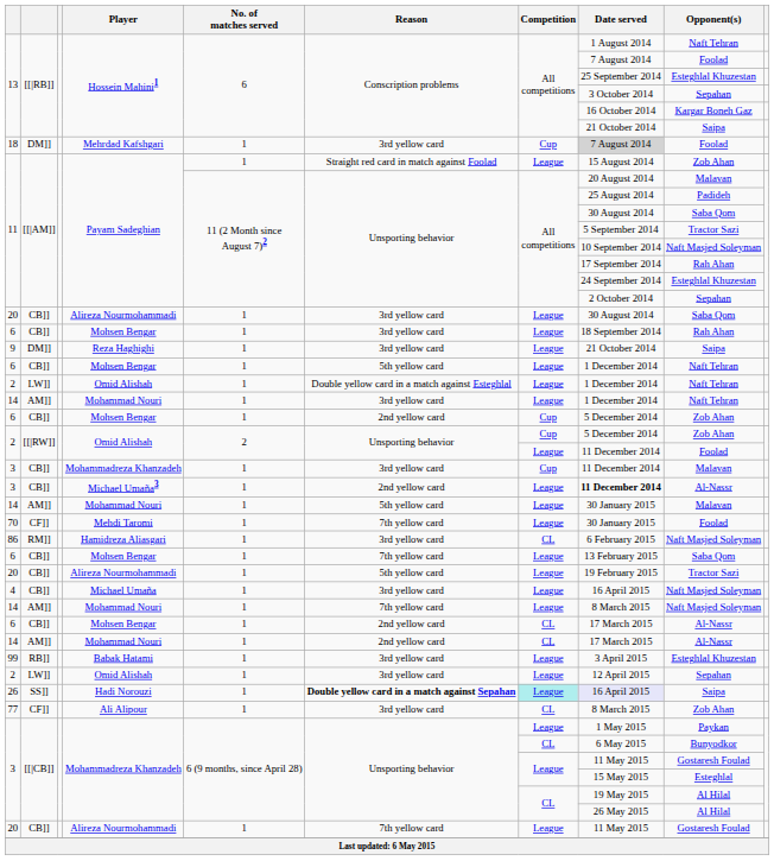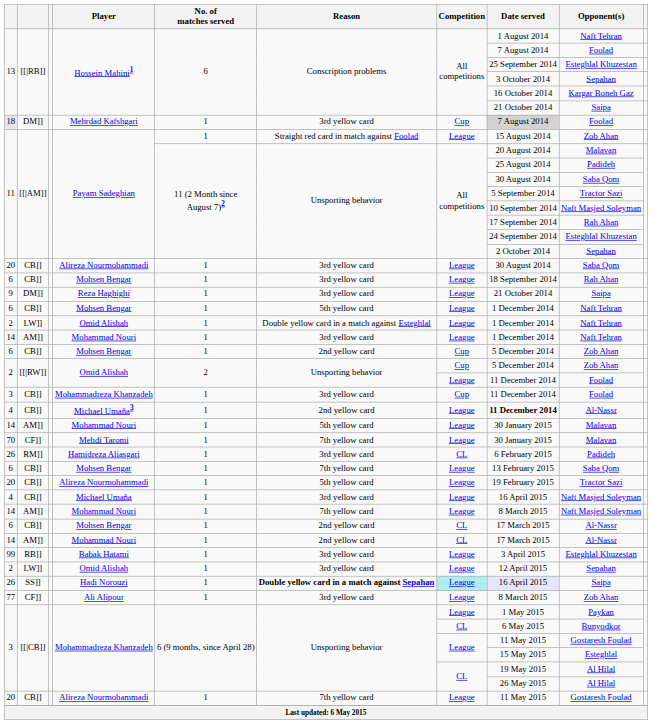Mehrdad Kafshgari | column 1: no background -> lavender background
CB]] / Mohammadreza Khanzadeh | Opponent(s): Malavan -> Foolad
Michael Umaña3 | column 1: 3 -> 4
Mehdi Taromi | Opponent(s): Foolad -> Malavan
Hamidreza Aliasgari | column 1: 86 -> 26
Hamidreza Aliasgari | Opponent(s): Naft Masjed Soleyman -> Padideh
Ali Alipour | Competition: CL -> League
